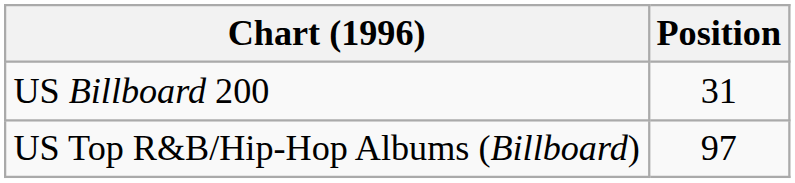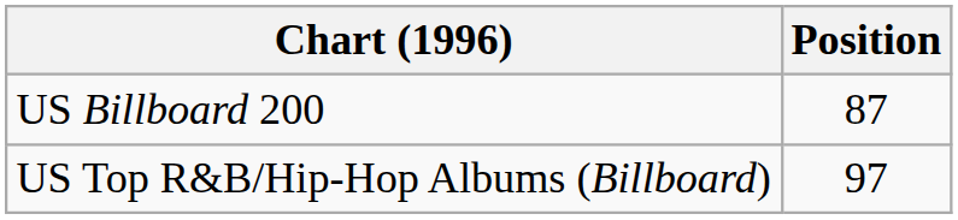US Billboard 200 | Position: 31 -> 87
